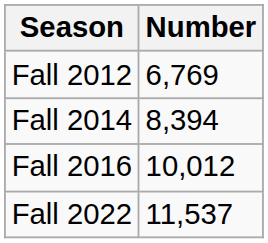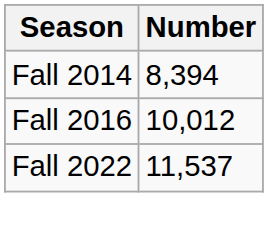- row: Fall 2012 | 6,769
